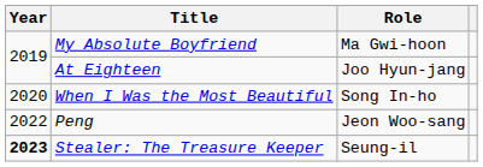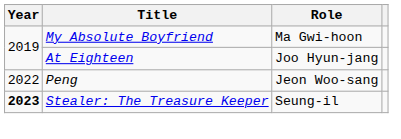- row: 2020 | When I Was the Most Beautiful | Song In-ho
